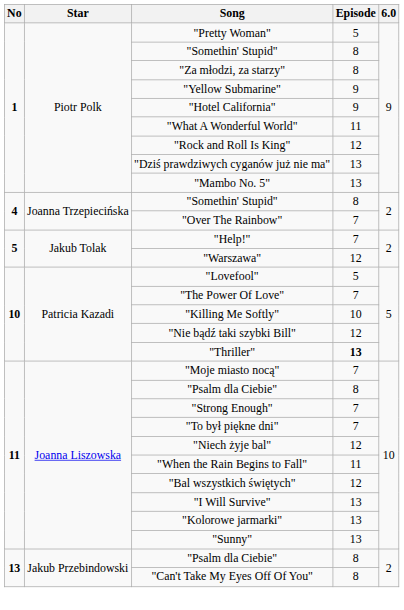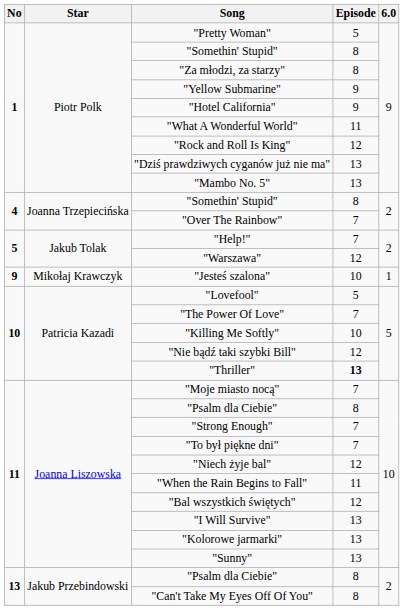+ row: 9 | Mikołaj Krawczyk | "Jesteś szalona" | 10 | 1
